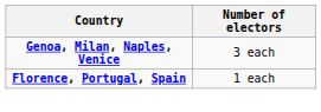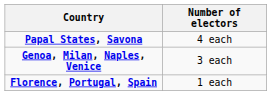+ row: Papal States, Savona | 4 each
